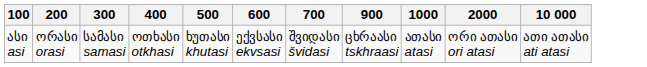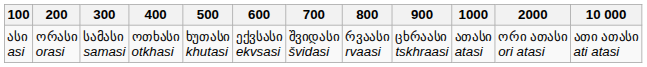+ column: 800 | რვაასი rvaasi
